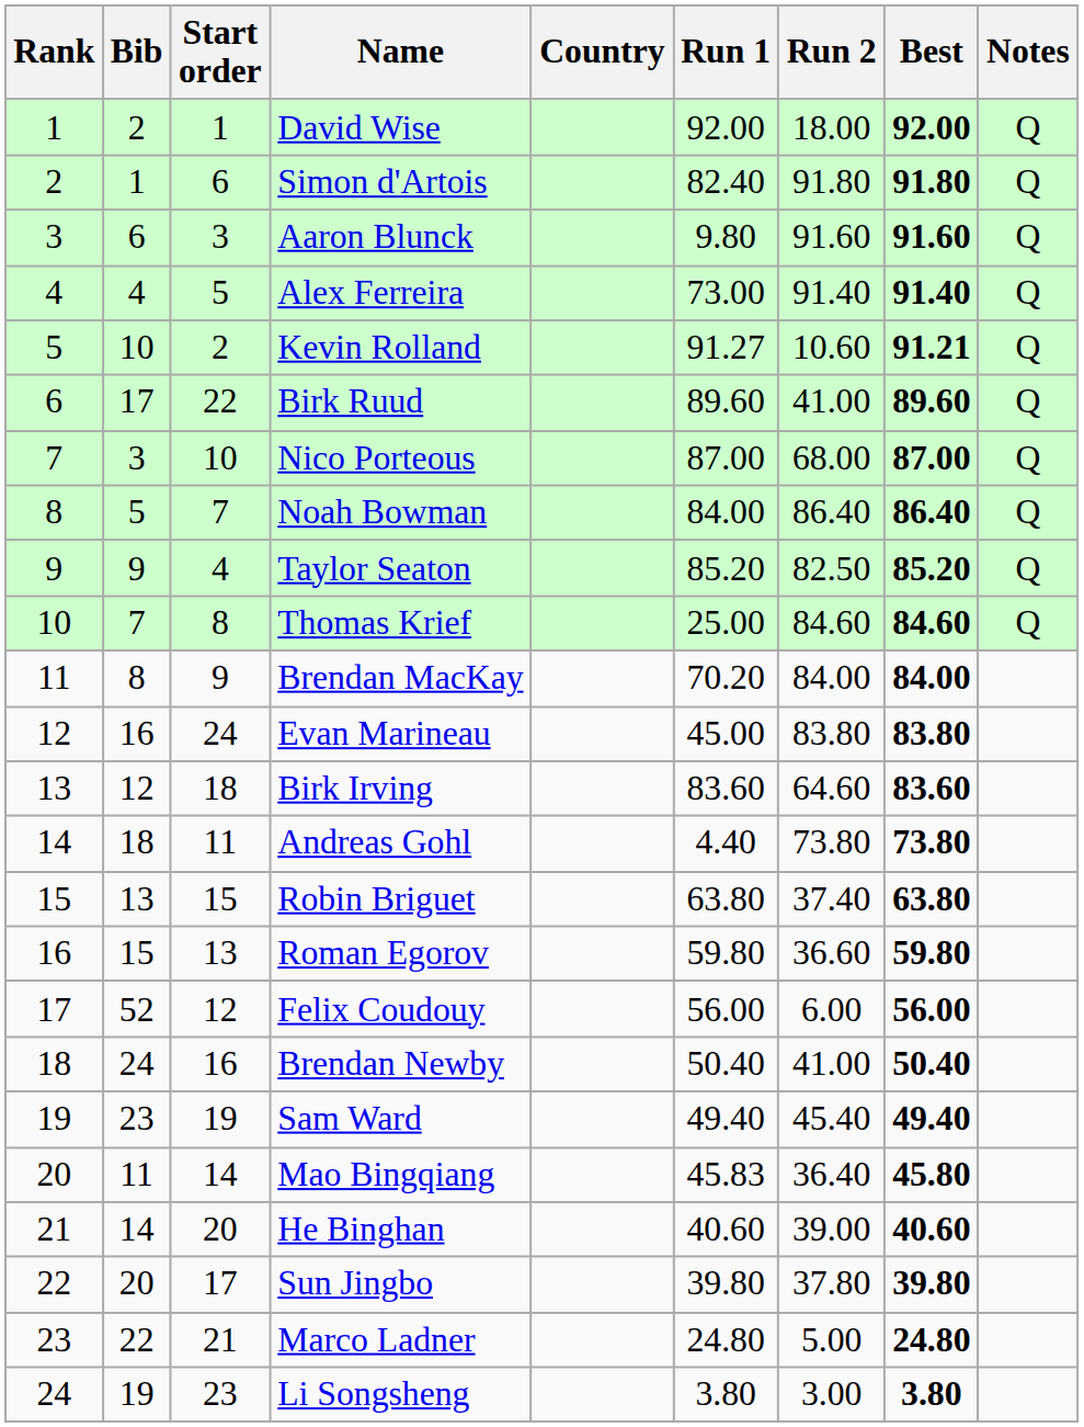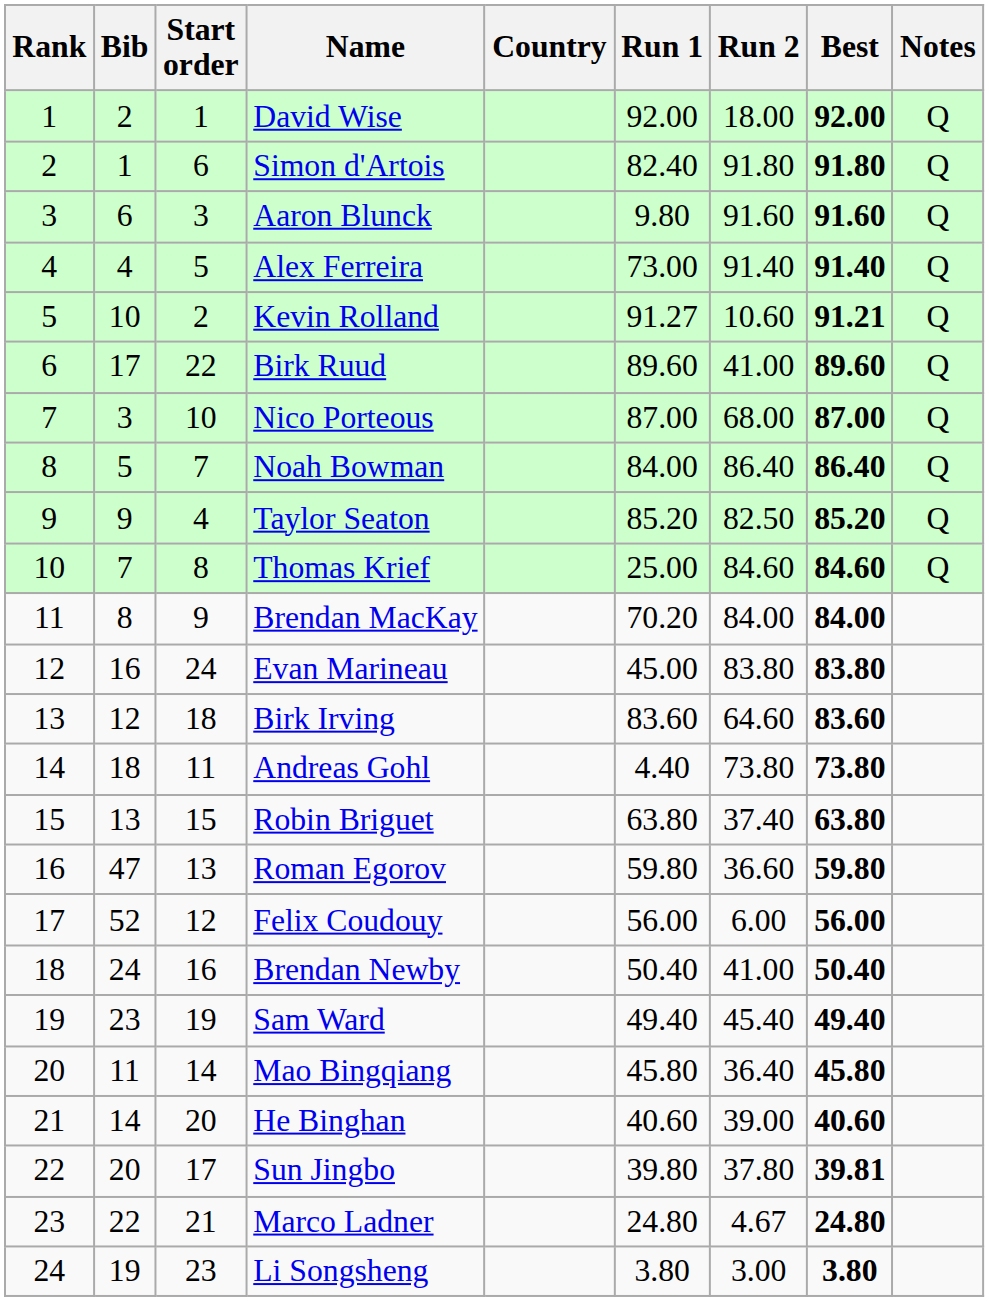Roman Egorov | Bib: 15 -> 47
Mao Bingqiang | Run 1: 45.83 -> 45.80
Sun Jingbo | Best: 39.80 -> 39.81
Marco Ladner | Run 2: 5.00 -> 4.67
